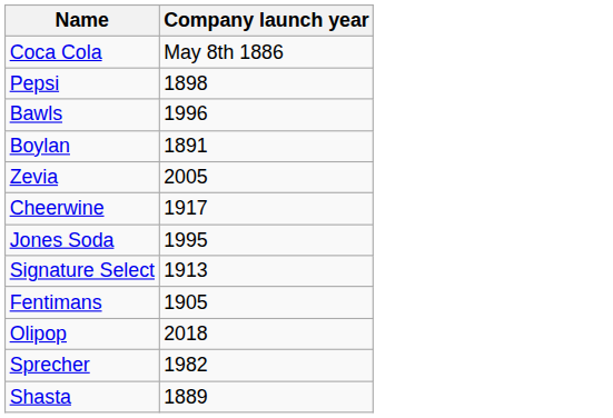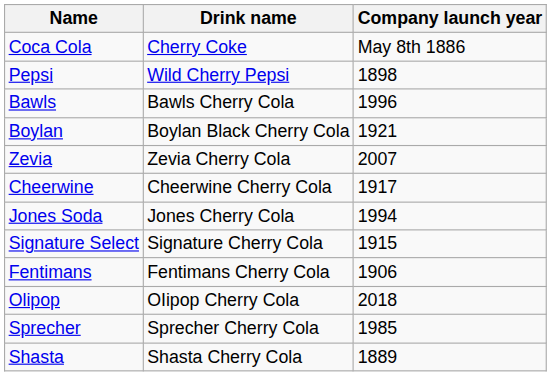+ column: Drink name | Cherry Coke | Wild Cherry Pepsi | Bawls Cherry Cola | Boylan Black Cherry Cola | Zevia Cherry Cola | Cheerwine Cherry Cola | Jones Cherry Cola | Signature Cherry Cola | Fentimans Cherry Cola | OIipop Cherry Cola | Sprecher Cherry Cola | Shasta Cherry Cola
Boylan | Company launch year: 1891 -> 1921
Zevia | Company launch year: 2005 -> 2007
Jones Soda | Company launch year: 1995 -> 1994
Signature Select | Company launch year: 1913 -> 1915
Fentimans | Company launch year: 1905 -> 1906
Sprecher | Company launch year: 1982 -> 1985
